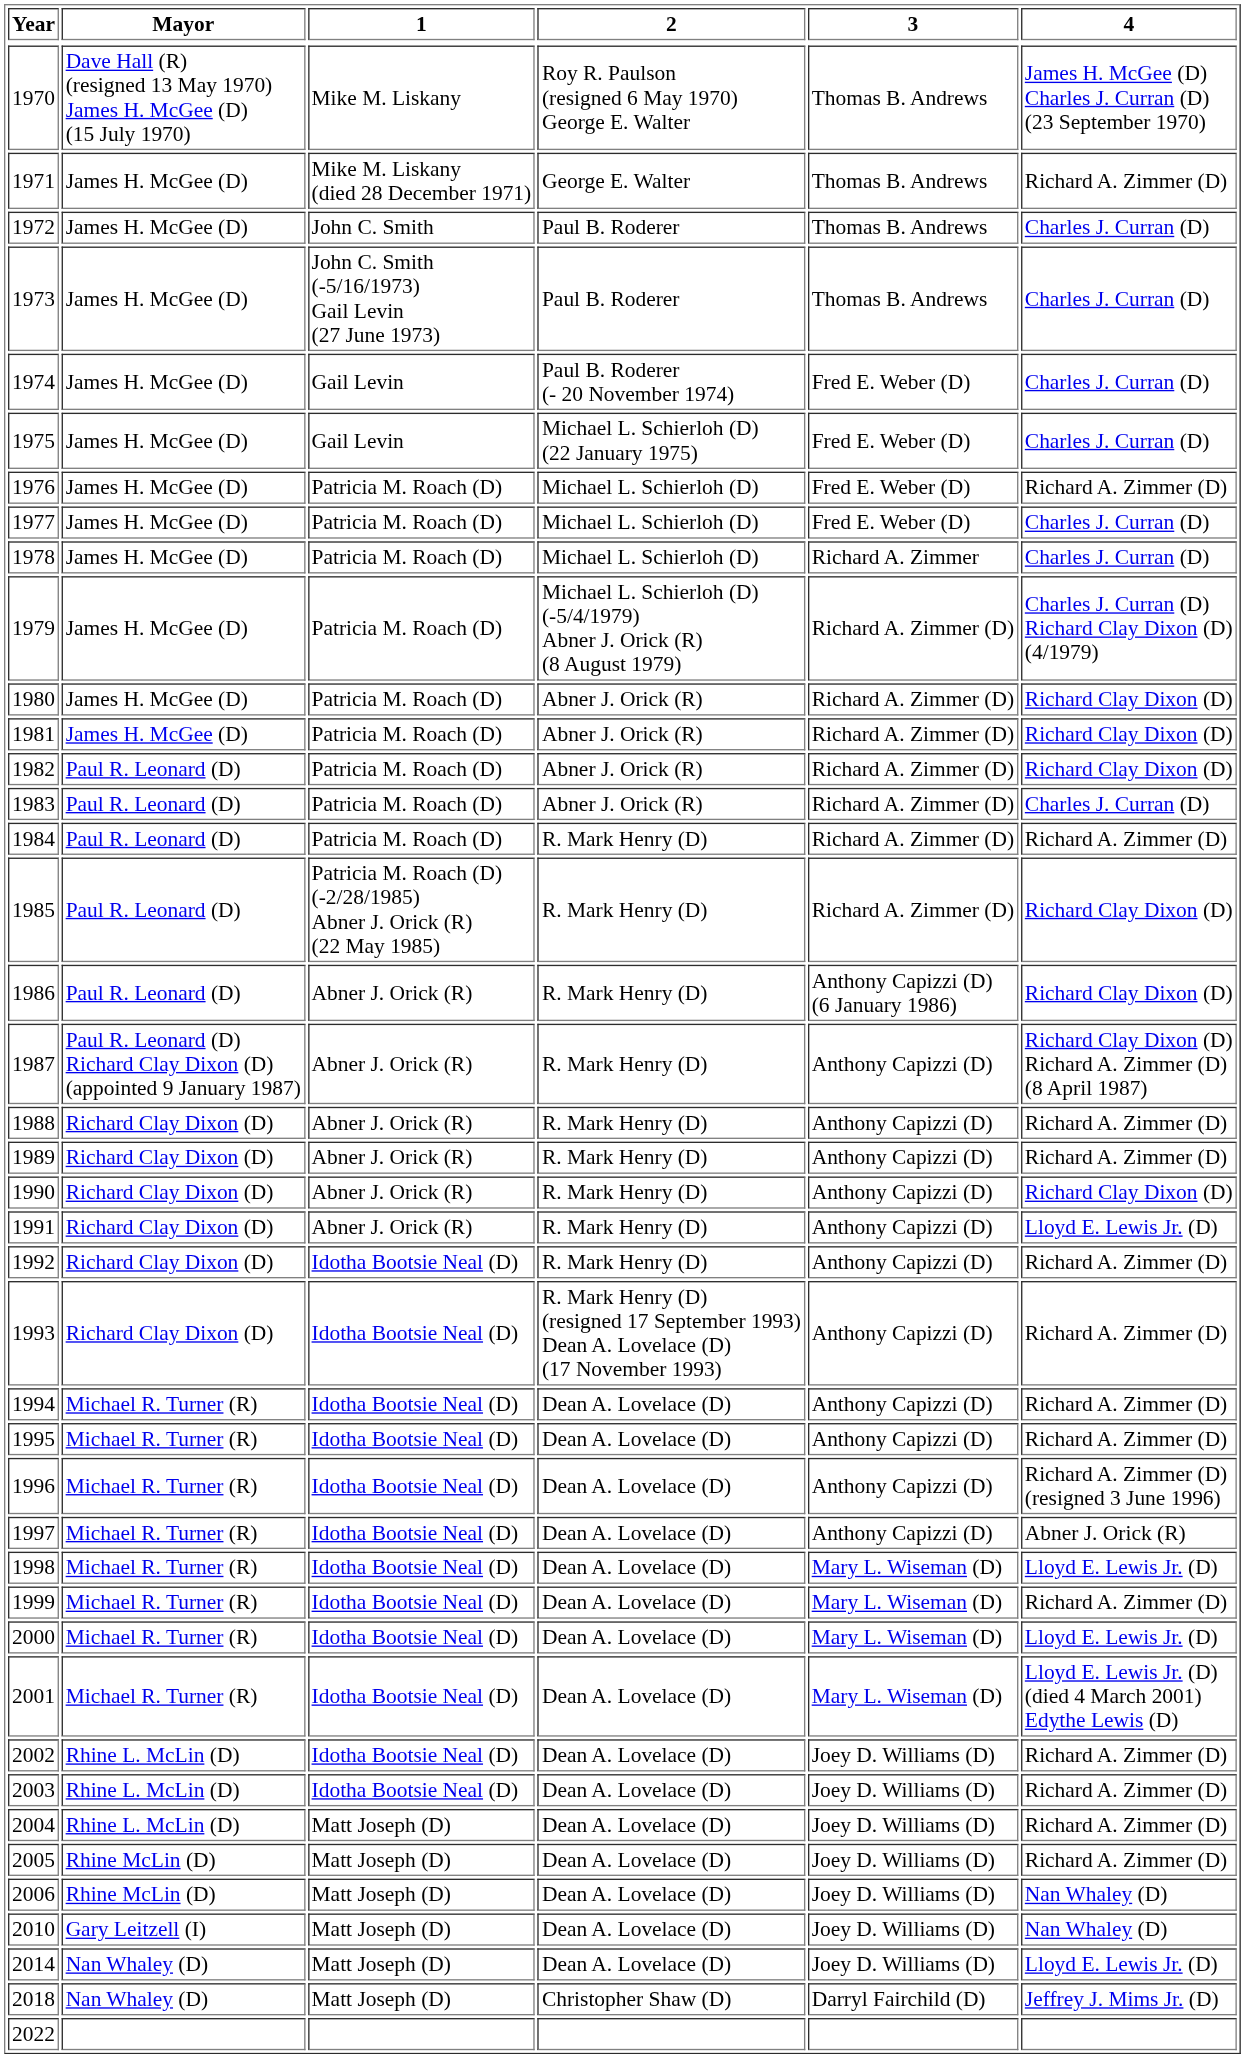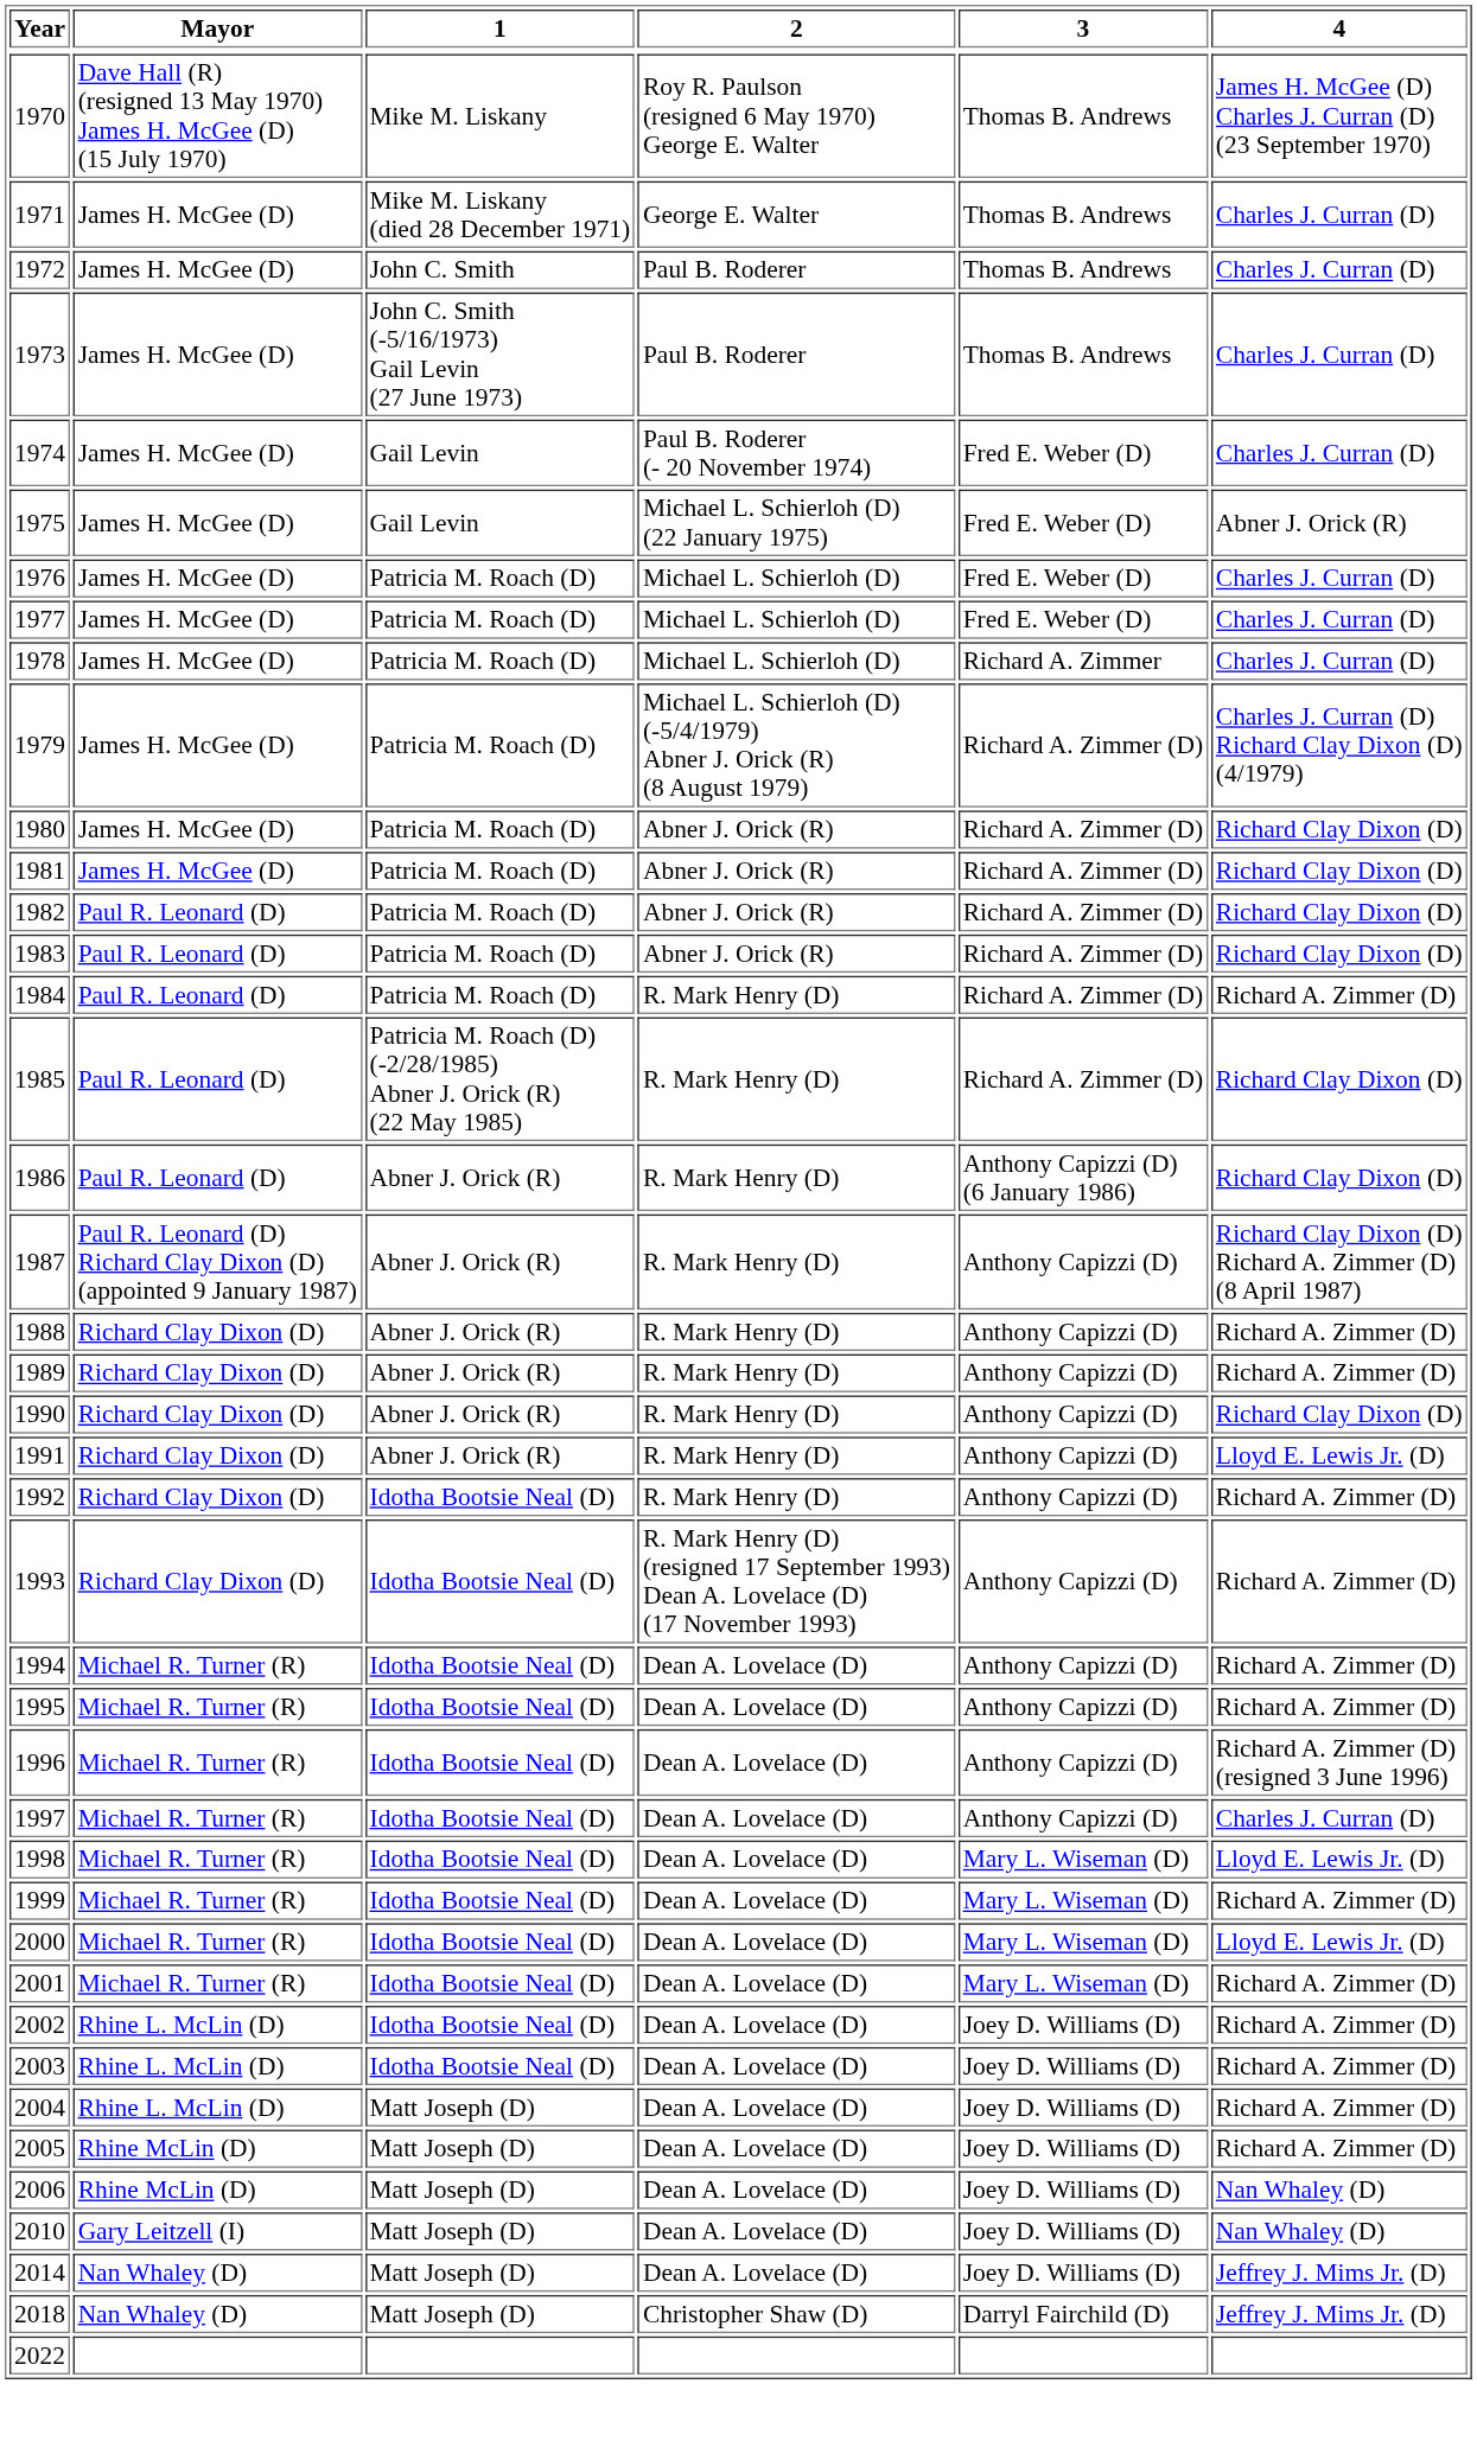1971 | 4: Richard A. Zimmer (D) -> Charles J. Curran (D)
1975 | 4: Charles J. Curran (D) -> Abner J. Orick (R)
1976 | 4: Richard A. Zimmer (D) -> Charles J. Curran (D)
1983 | 4: Charles J. Curran (D) -> Richard Clay Dixon (D)
1997 | 4: Abner J. Orick (R) -> Charles J. Curran (D)
2001 | 4: Lloyd E. Lewis Jr. (D) (died 4 March 2001) Edythe Lewis (D) -> Richard A. Zimmer (D)
2014 | 4: Lloyd E. Lewis Jr. (D) -> Jeffrey J. Mims Jr. (D)
